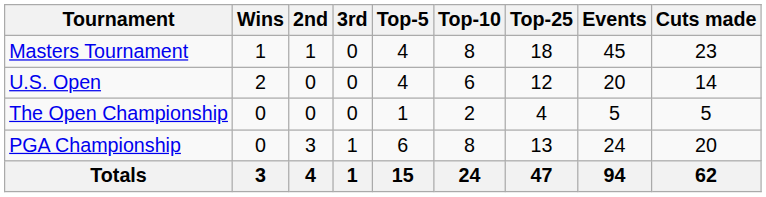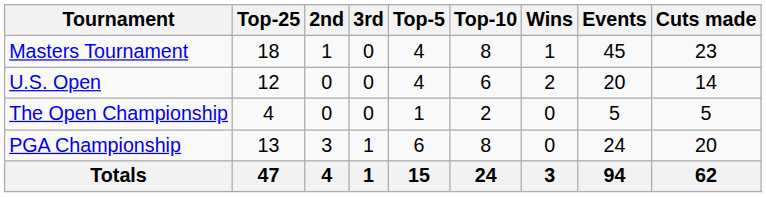columns swapped: Wins <-> Top-25
